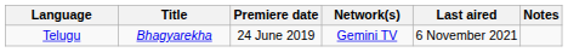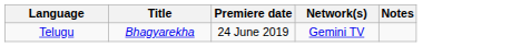- column: Last aired | 6 November 2021
